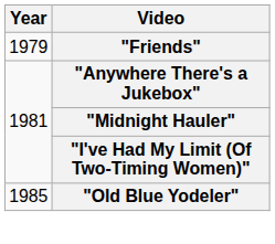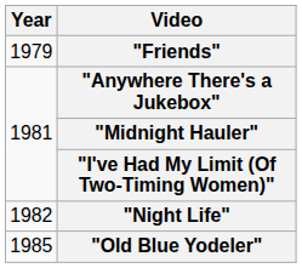+ row: 1982 | "Night Life"
